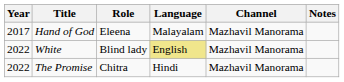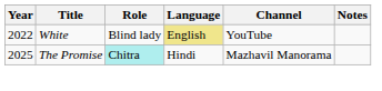- row: 2017 | Hand of God | Eleena | Malayalam | Mazhavil Manorama
White | Channel: Mazhavil Manorama -> YouTube
The Promise | Year: 2022 -> 2025
The Promise | Role: no background -> paleturquoise background
